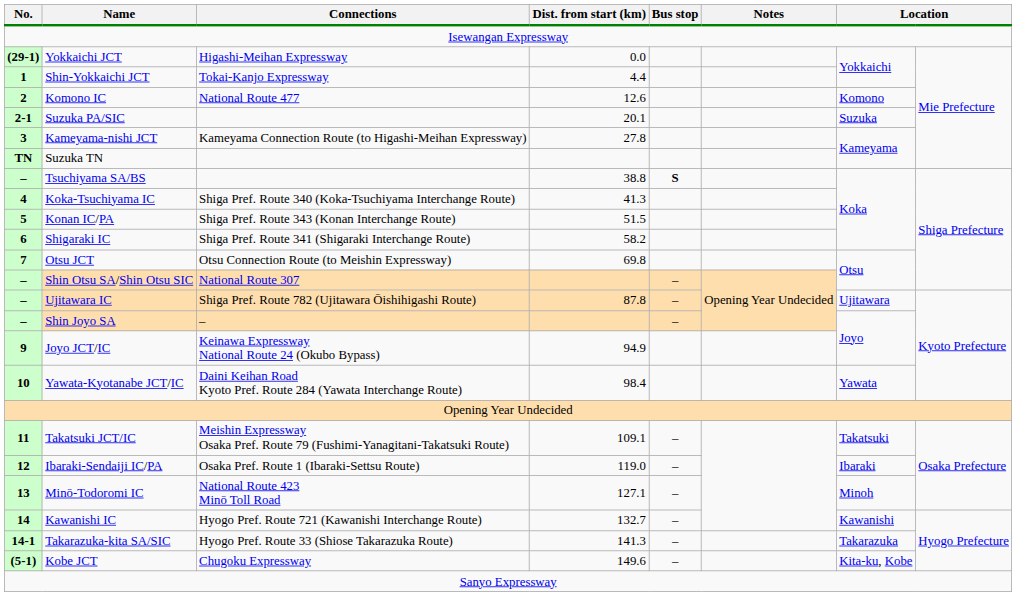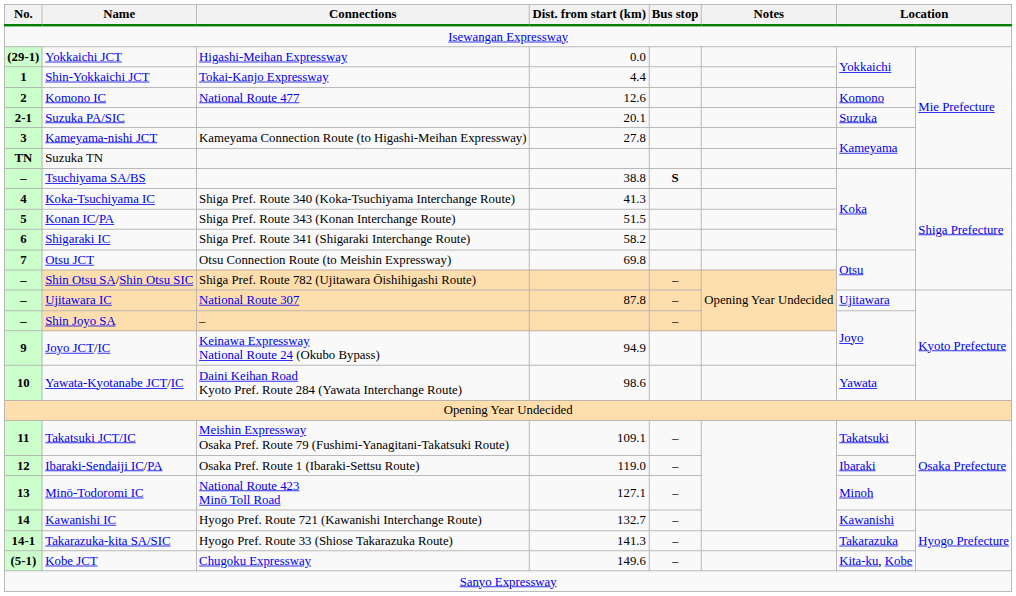Shin Otsu SA/Shin Otsu SIC | Connections: National Route 307 -> Shiga Pref. Route 782 (Ujitawara Ōishihigashi Route)
Ujitawara IC | Connections: Shiga Pref. Route 782 (Ujitawara Ōishihigashi Route) -> National Route 307
Yawata-Kyotanabe JCT/IC | Dist. from start (km): 98.4 -> 98.6
